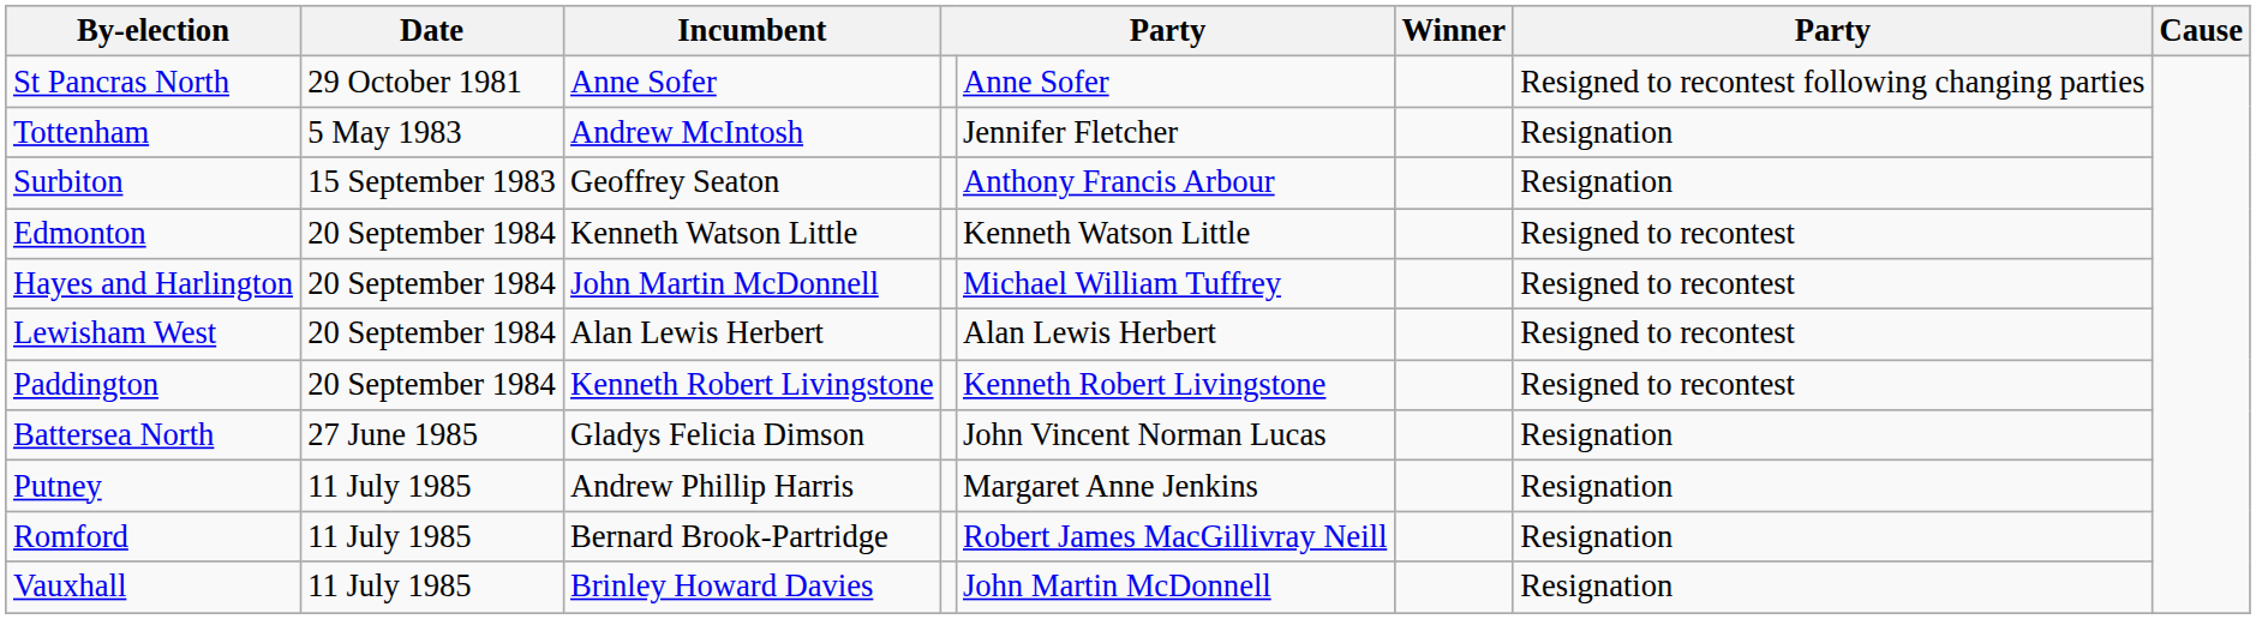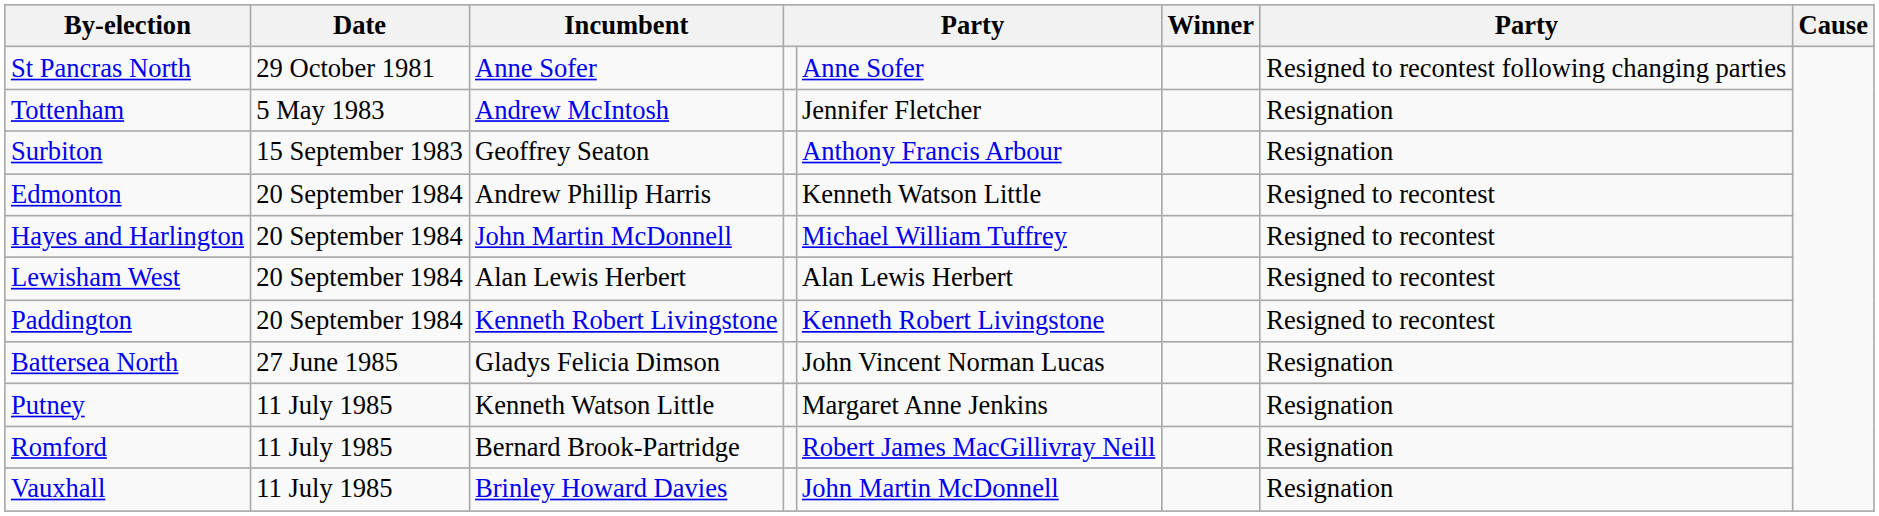Edmonton | Incumbent: Kenneth Watson Little -> Andrew Phillip Harris
Putney | Incumbent: Andrew Phillip Harris -> Kenneth Watson Little
